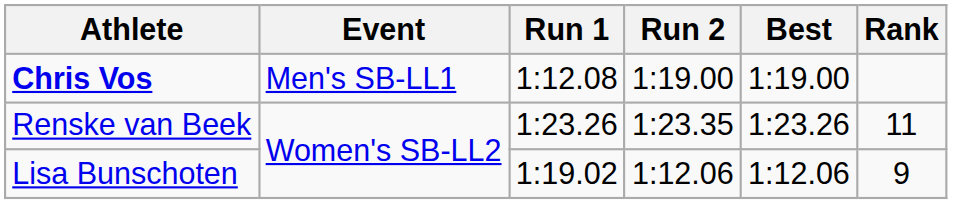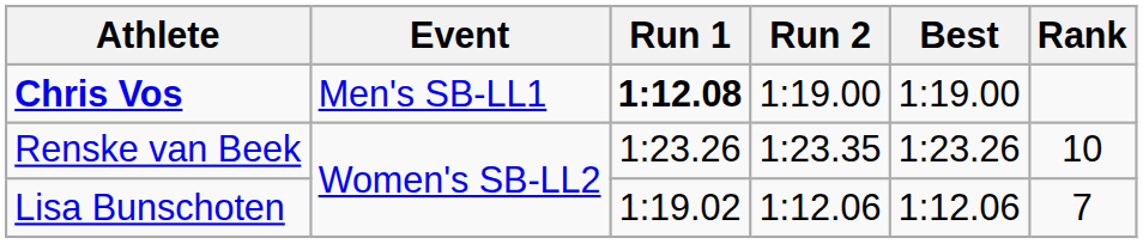Chris Vos | Run 1: normal -> bold
Renske van Beek | Rank: 11 -> 10
Lisa Bunschoten | Rank: 9 -> 7
